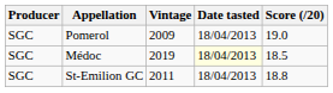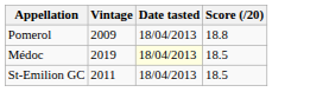- column: Producer | SGC | SGC | SGC
Pomerol | Score (/20): 19.0 -> 18.8
St-Emilion GC | Score (/20): 18.8 -> 18.5
